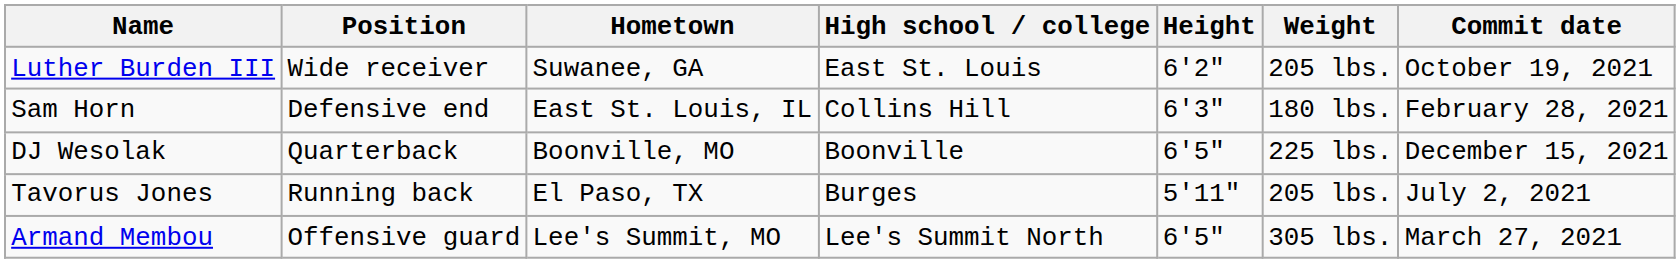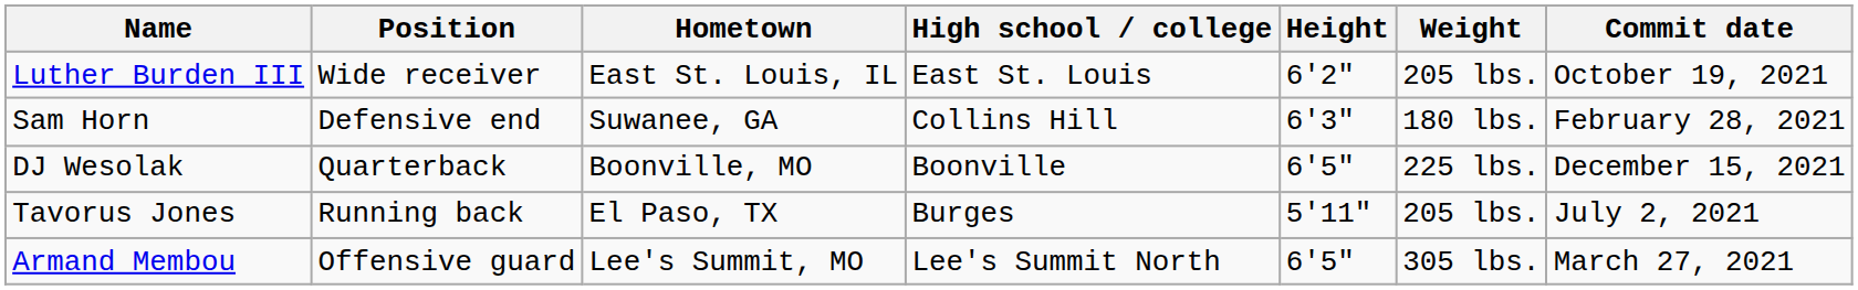Luther Burden III | Hometown: Suwanee, GA -> East St. Louis, IL
Sam Horn | Hometown: East St. Louis, IL -> Suwanee, GA
